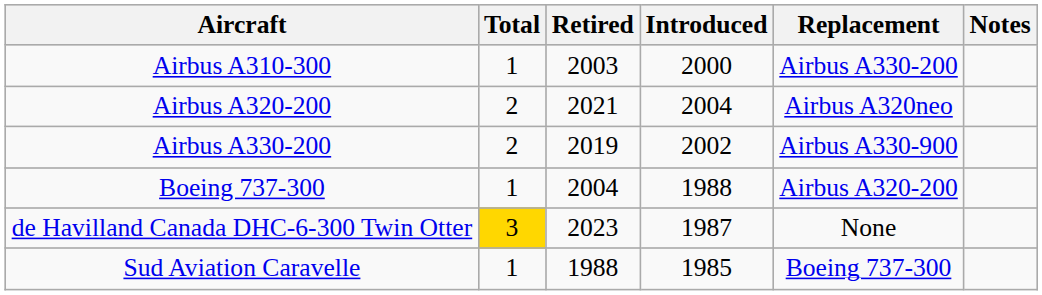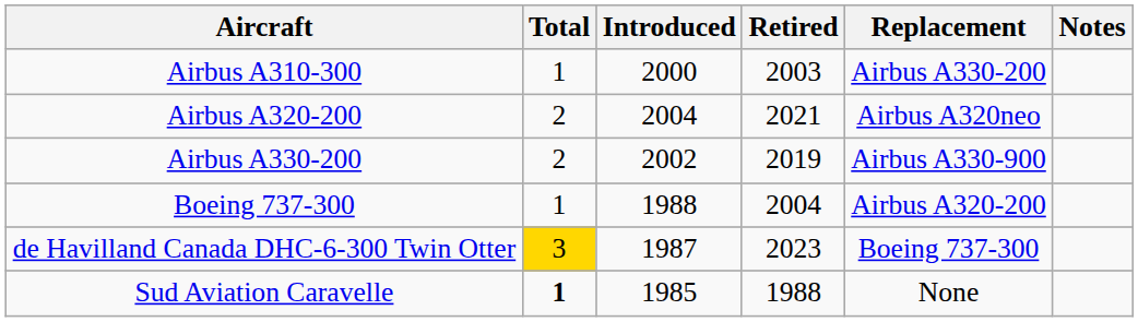columns swapped: Introduced <-> Retired
de Havilland Canada DHC-6-300 Twin Otter | Replacement: None -> Boeing 737-300
Sud Aviation Caravelle | Total: normal -> bold
Sud Aviation Caravelle | Replacement: Boeing 737-300 -> None
